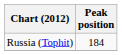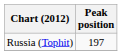Russia (Tophit) | Peak position: 184 -> 197
